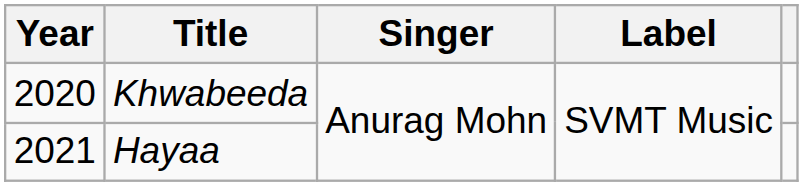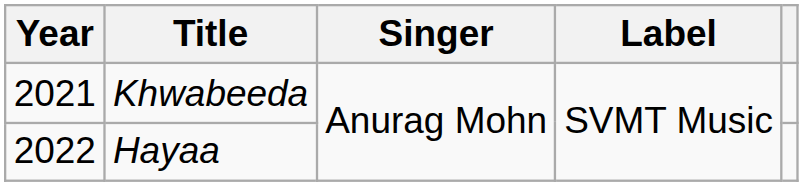Khwabeeda | Year: 2020 -> 2021
Hayaa | Year: 2021 -> 2022
